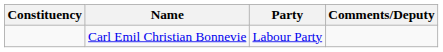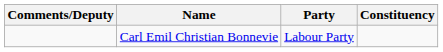columns swapped: Constituency <-> Comments/Deputy
